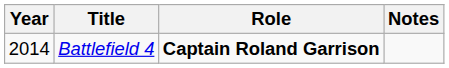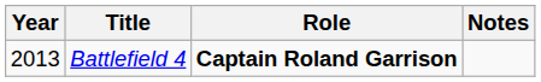Battlefield 4 | Year: 2014 -> 2013
